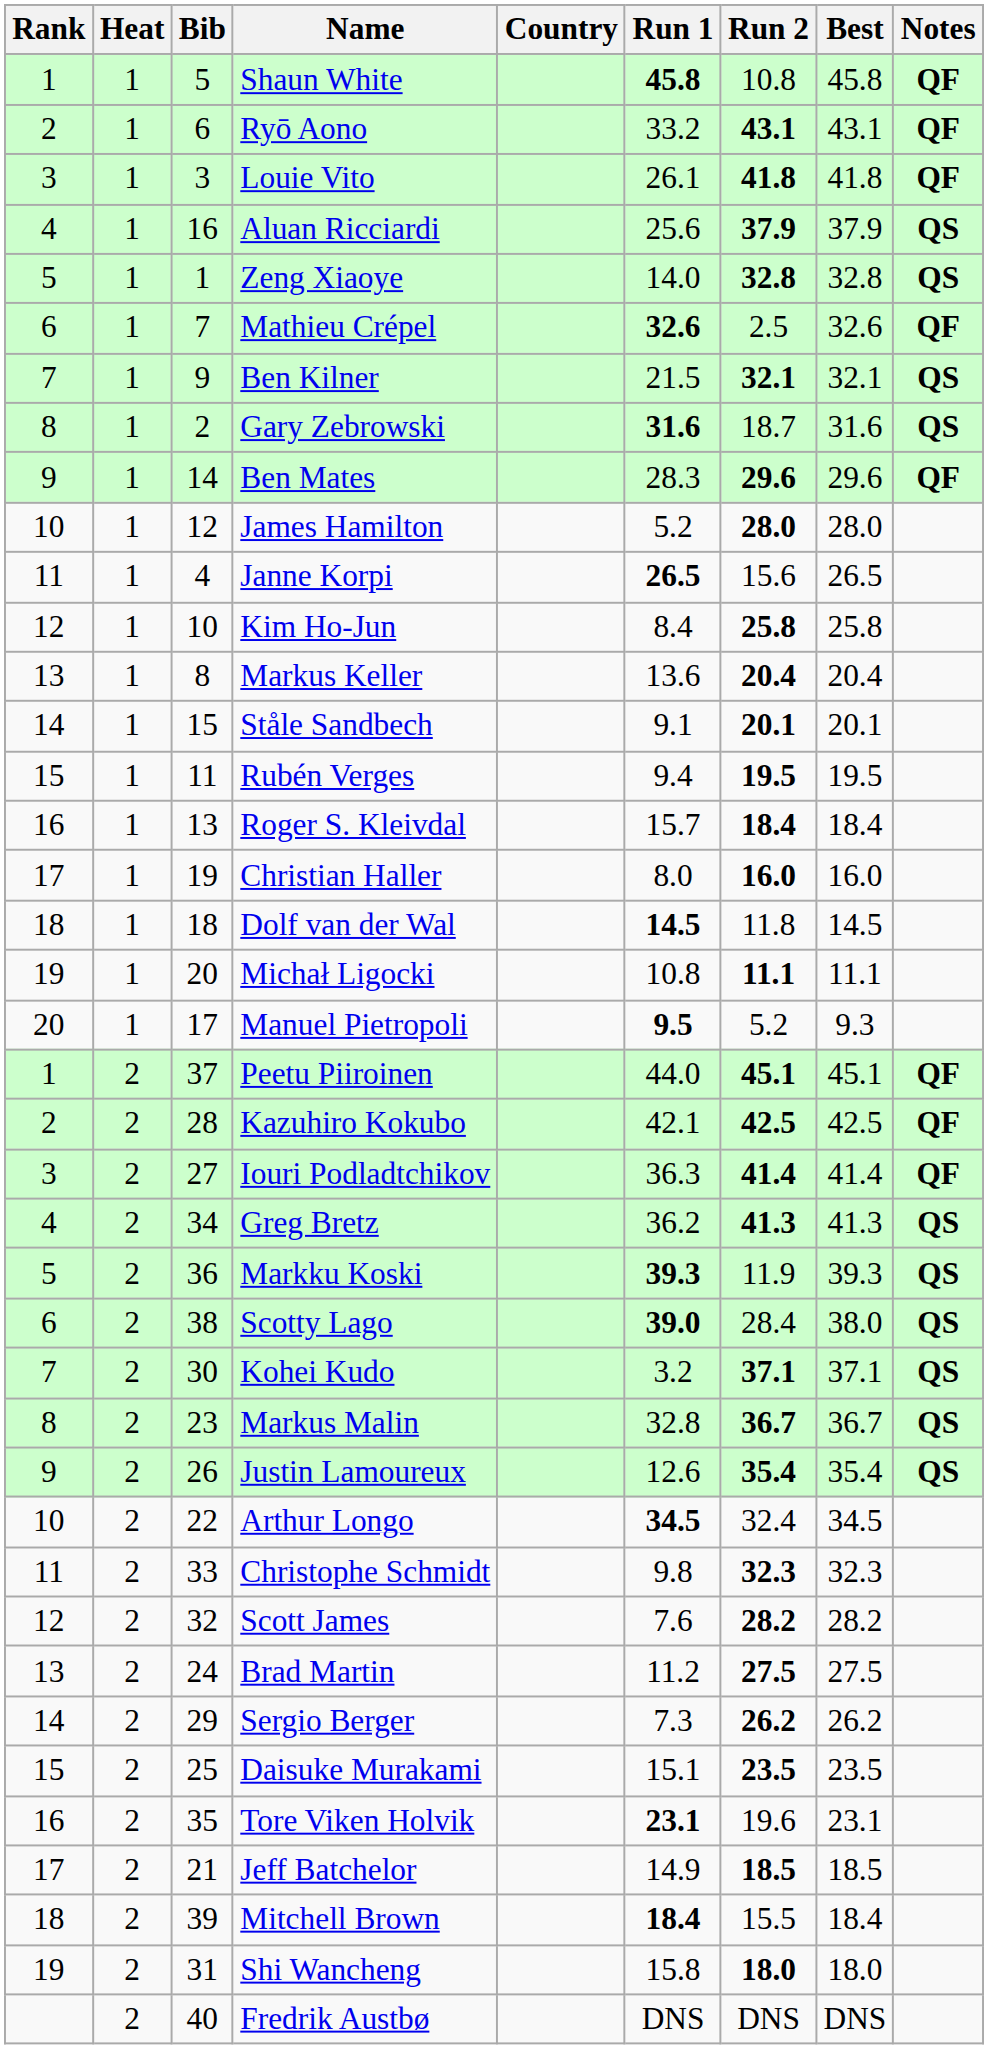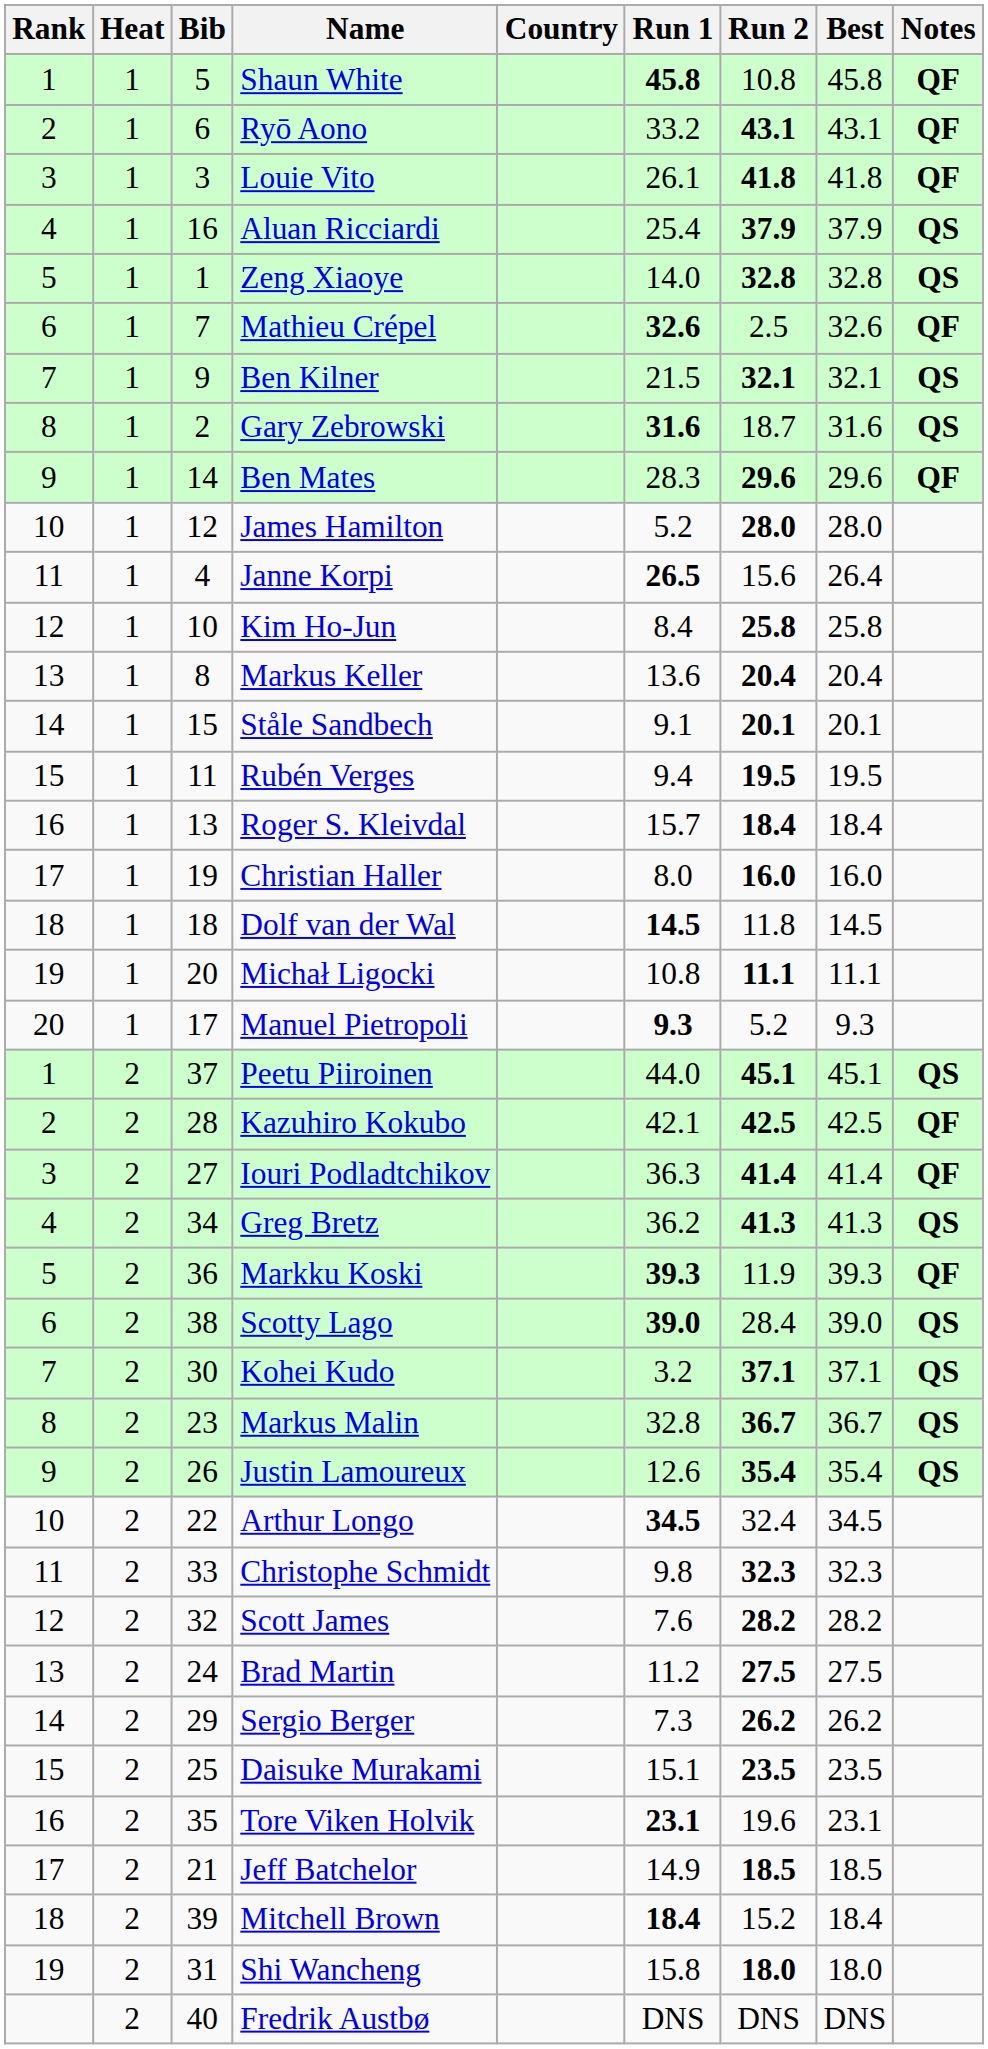Aluan Ricciardi | Run 1: 25.6 -> 25.4
Janne Korpi | Best: 26.5 -> 26.4
Manuel Pietropoli | Run 1: 9.5 -> 9.3
Peetu Piiroinen | Notes: QF -> QS
Markku Koski | Notes: QS -> QF
Scotty Lago | Best: 38.0 -> 39.0
Mitchell Brown | Run 2: 15.5 -> 15.2
